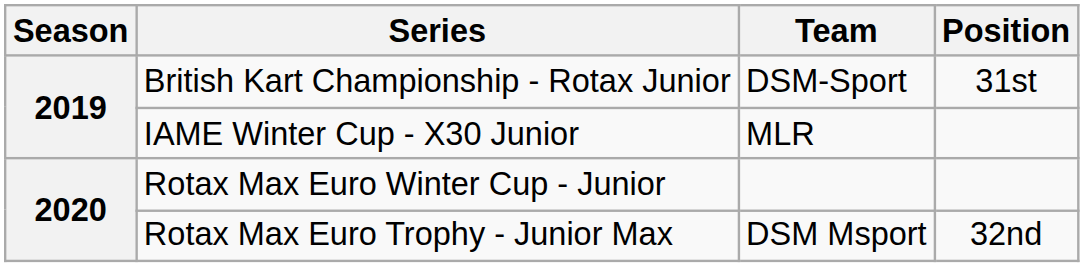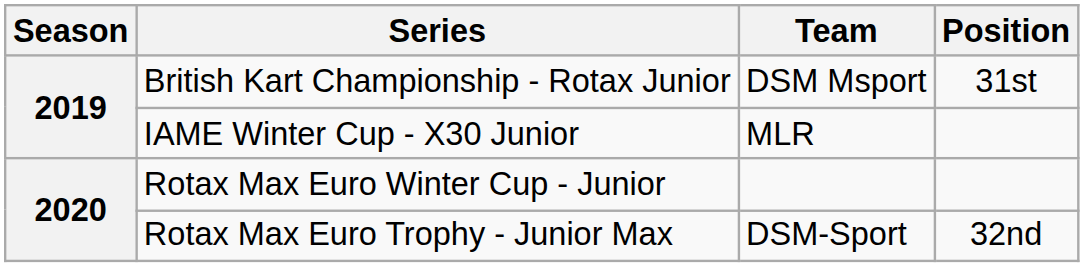British Kart Championship - Rotax Junior | Team: DSM-Sport -> DSM Msport
Rotax Max Euro Trophy - Junior Max | Team: DSM Msport -> DSM-Sport
